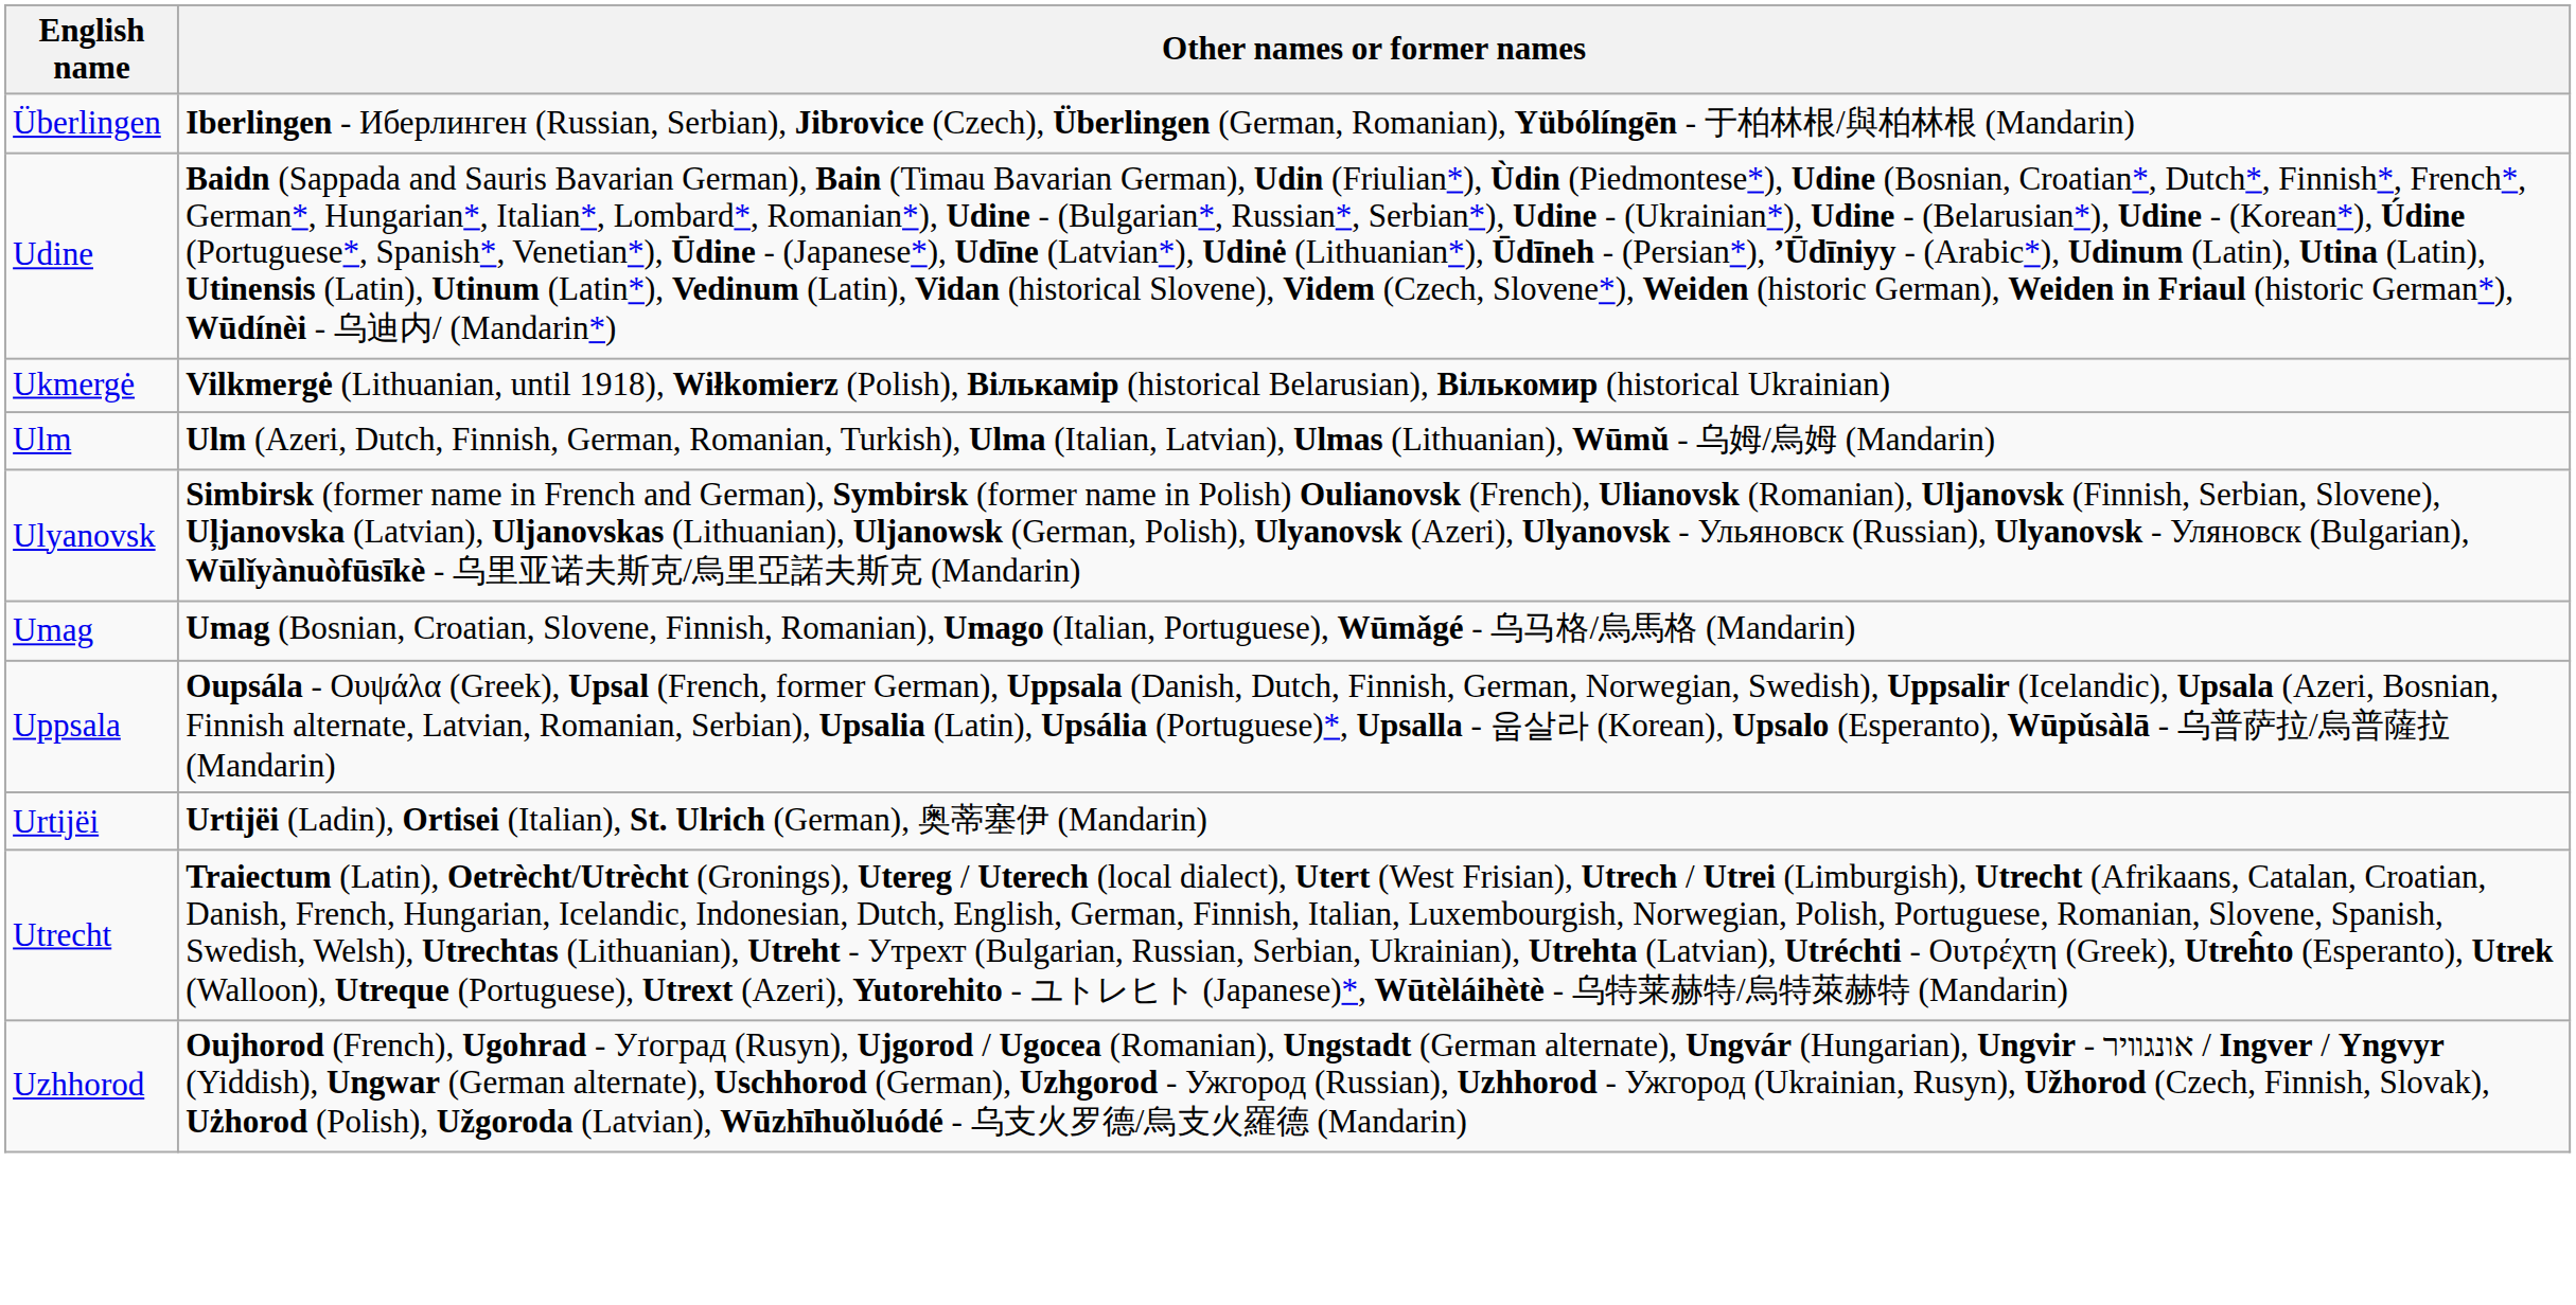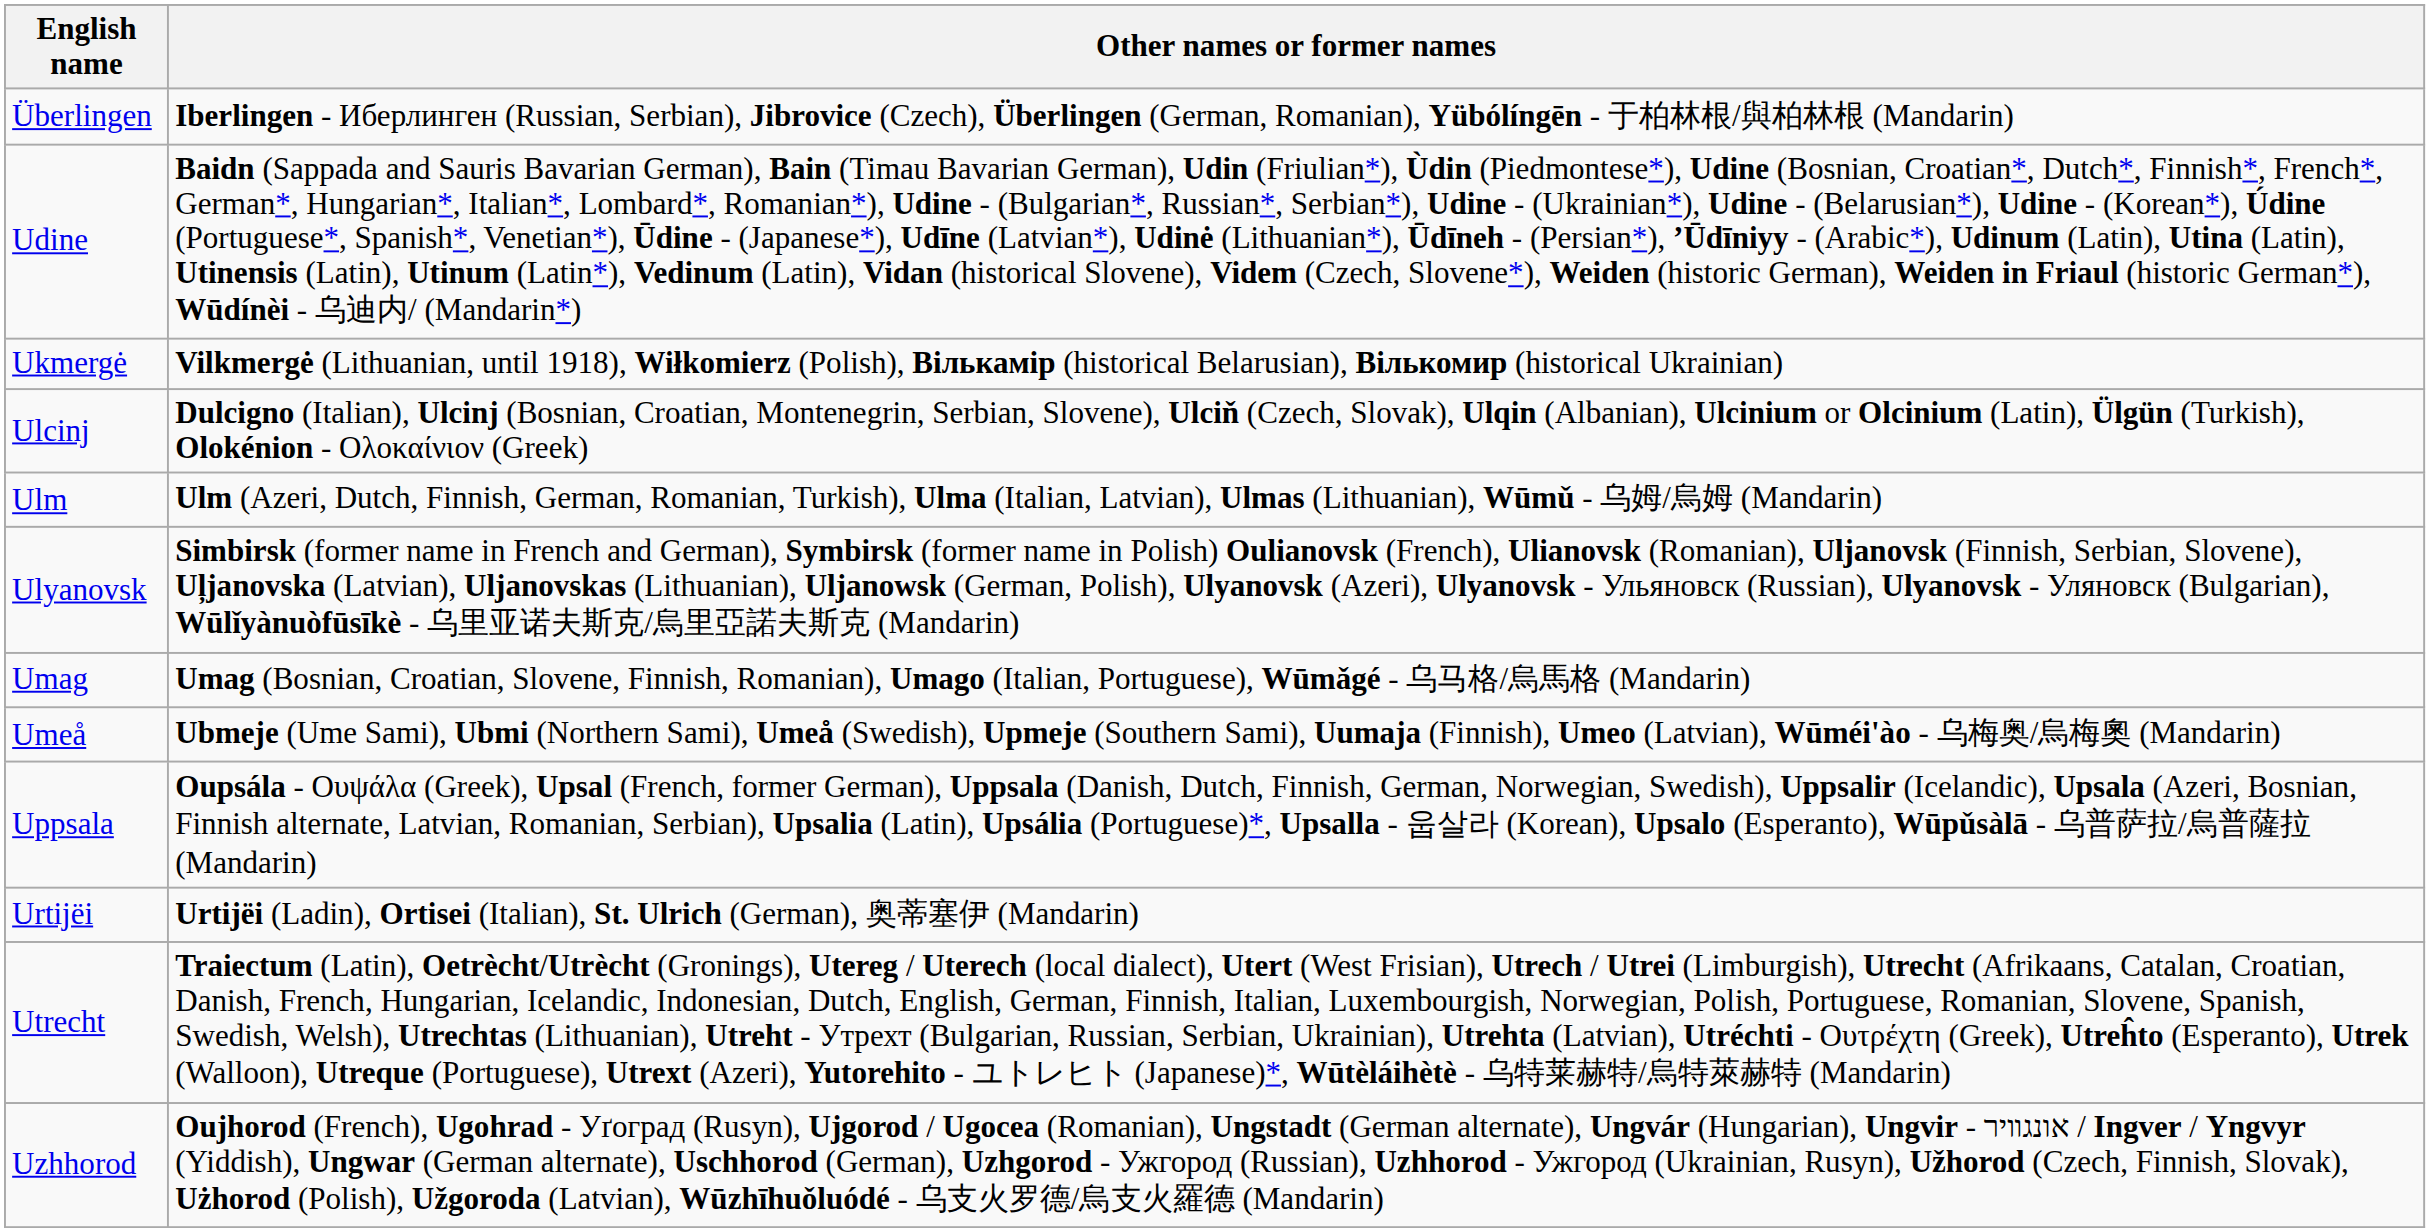+ row: Ulcinj | Dulcigno (Italian), Ulcinj (Bosnian, Croatian, Montenegrin, Serbian, Slovene), Ulciň (Czech, Slovak), Ulqin (Albanian), Ulcinium or Olcinium (Latin), Ülgün (Turkish), Olokénion - Ολοκαίνιον (Greek)
+ row: Umeå | Ubmeje (Ume Sami), Ubmi (Northern Sami), Umeå (Swedish), Upmeje (Southern Sami), Uumaja (Finnish), Umeo (Latvian), Wūméi'ào - 乌梅奥/烏梅奧 (Mandarin)
